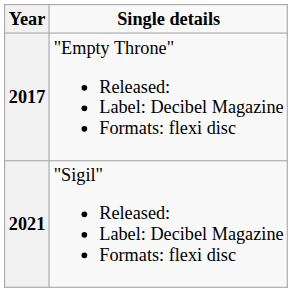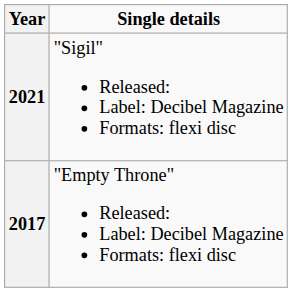rows swapped: 2017 <-> 2021
